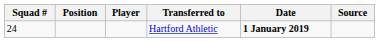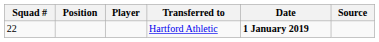Hartford Athletic | Squad #: 24 -> 22
